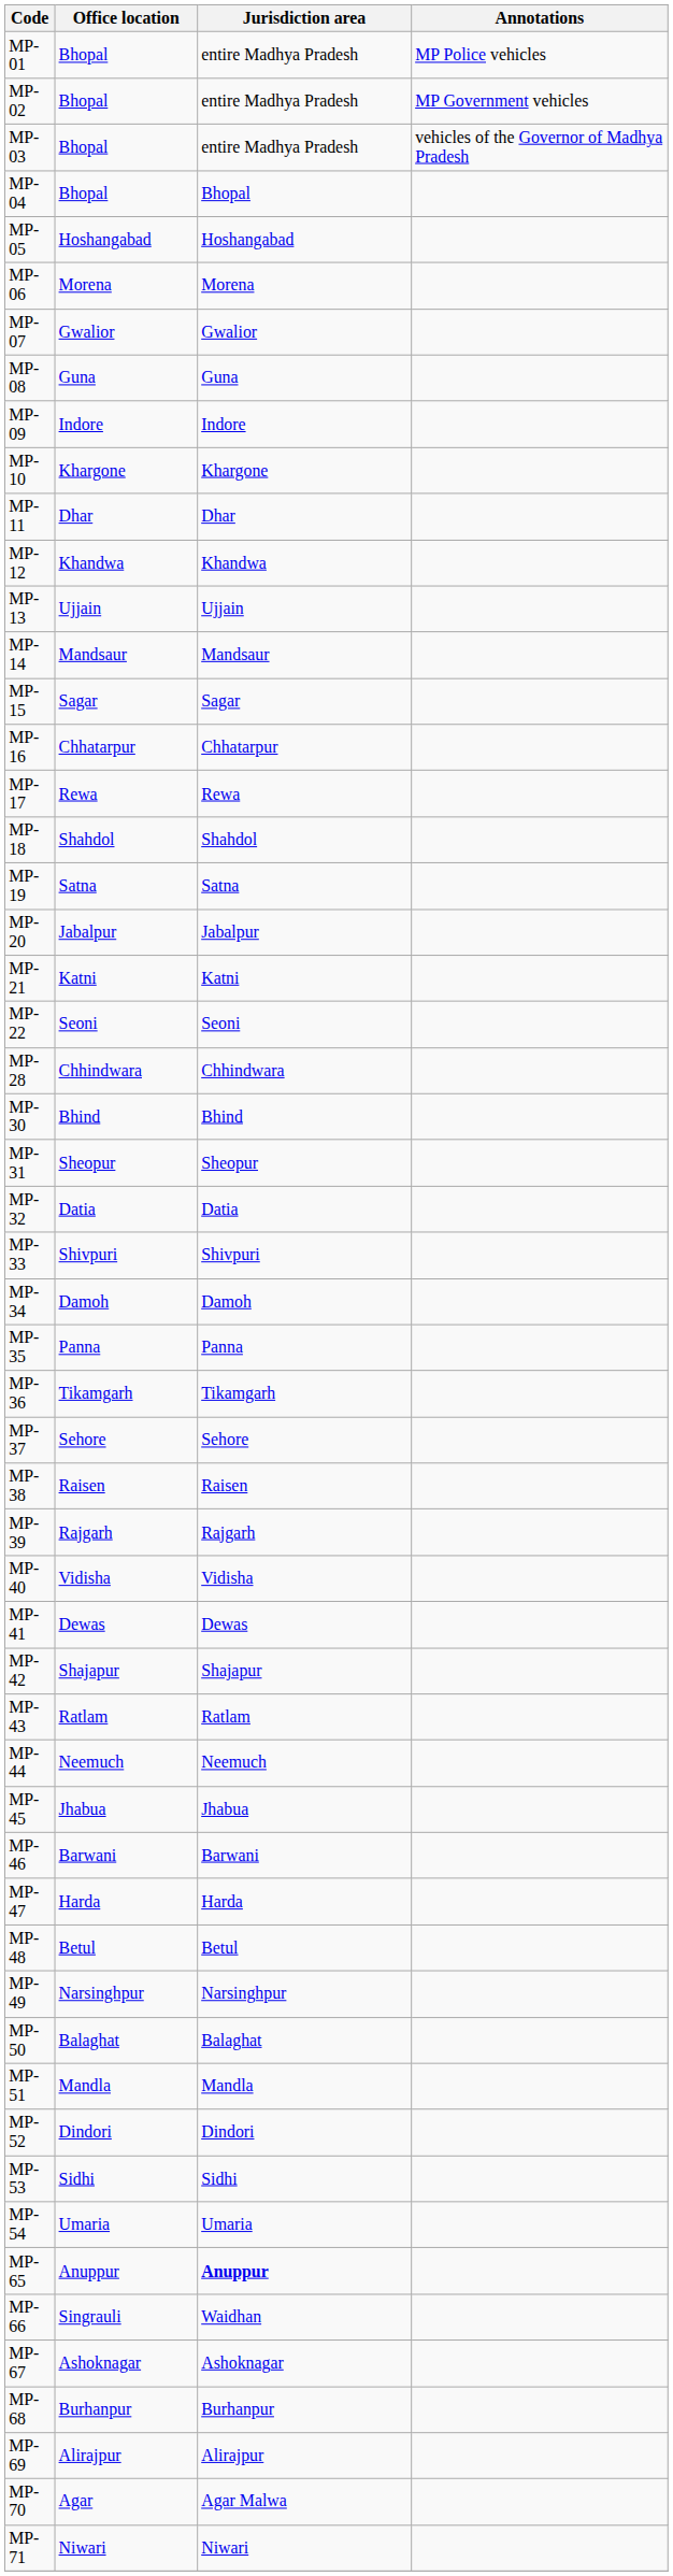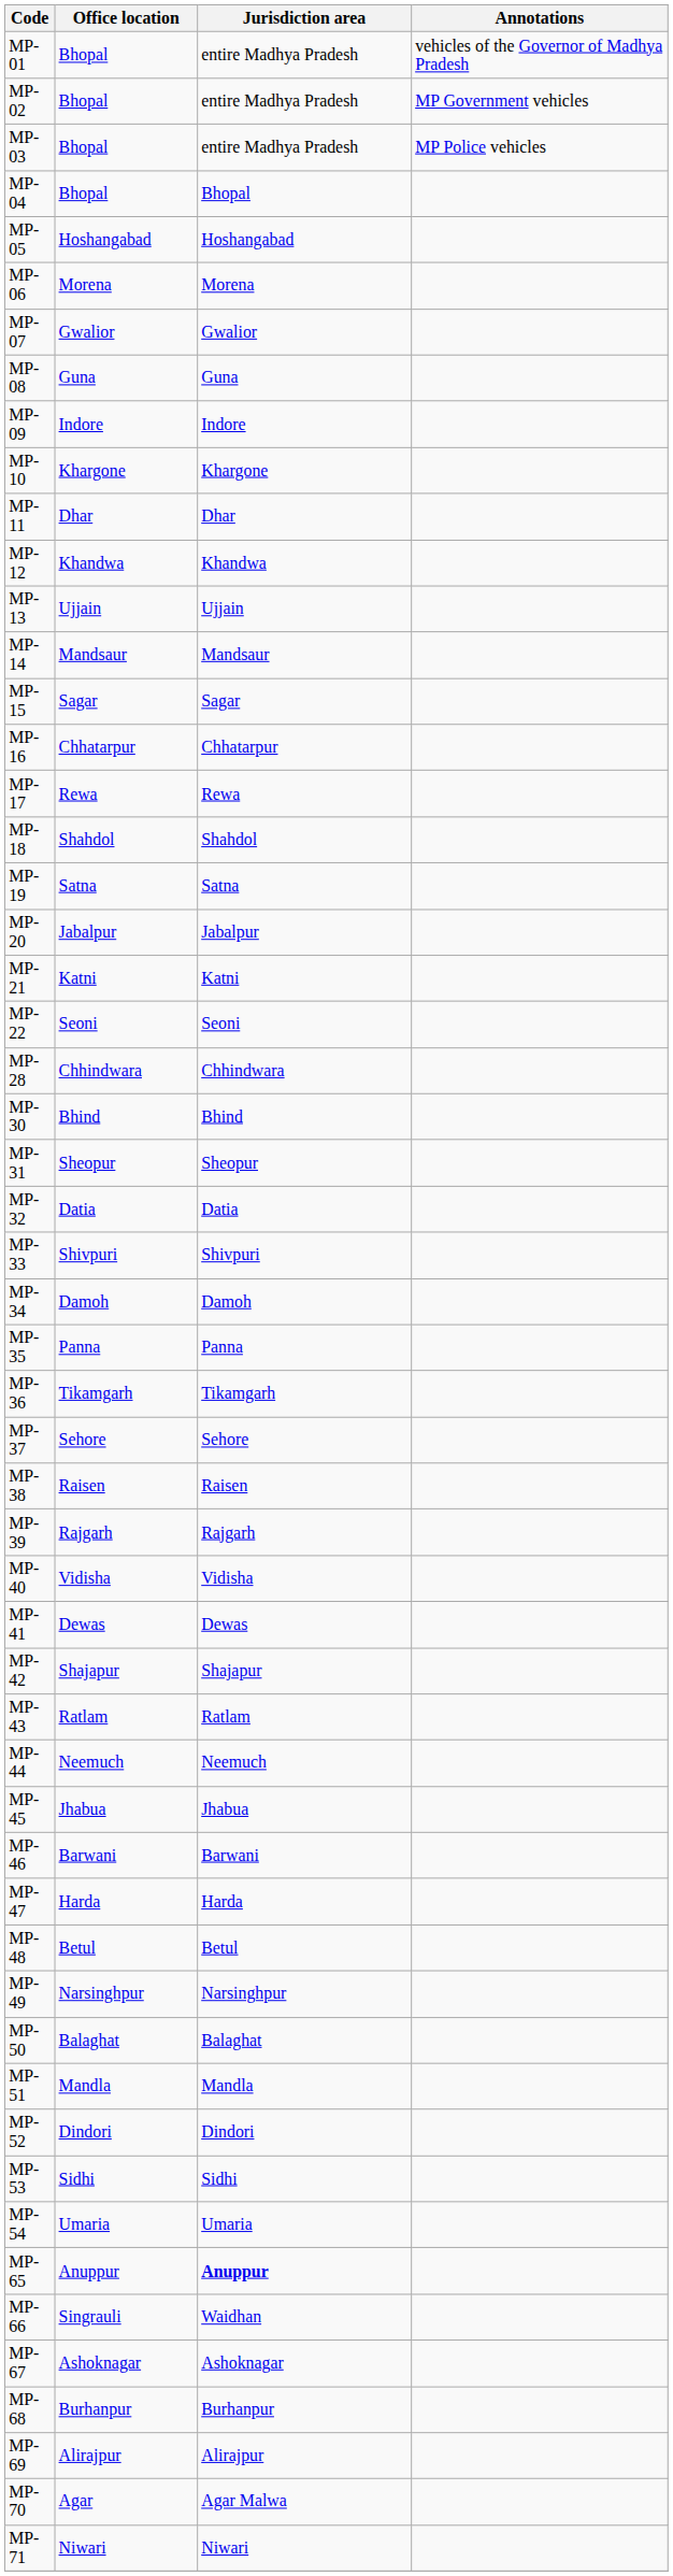MP-01 | Annotations: MP Police vehicles -> vehicles of the Governor of Madhya Pradesh
MP-03 | Annotations: vehicles of the Governor of Madhya Pradesh -> MP Police vehicles
